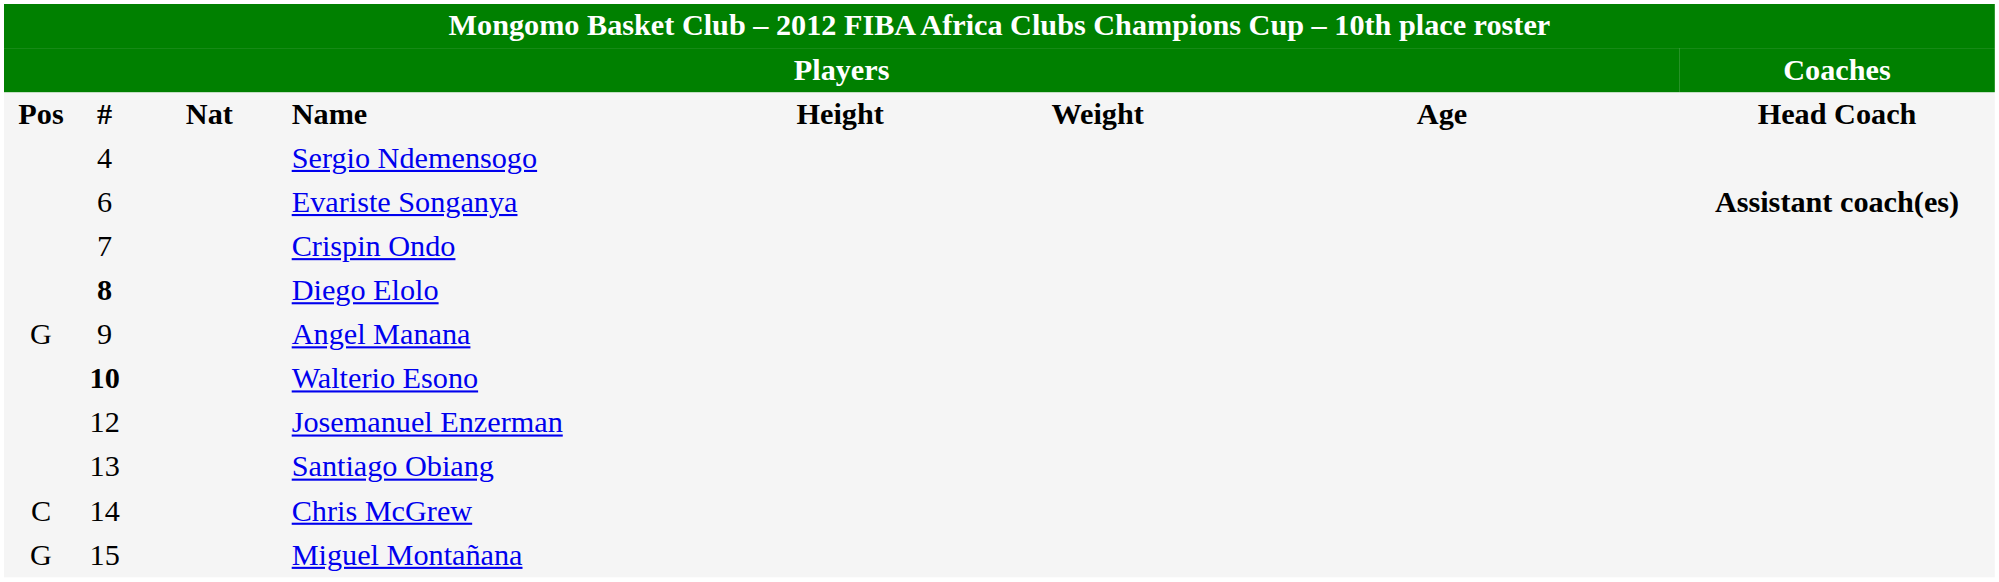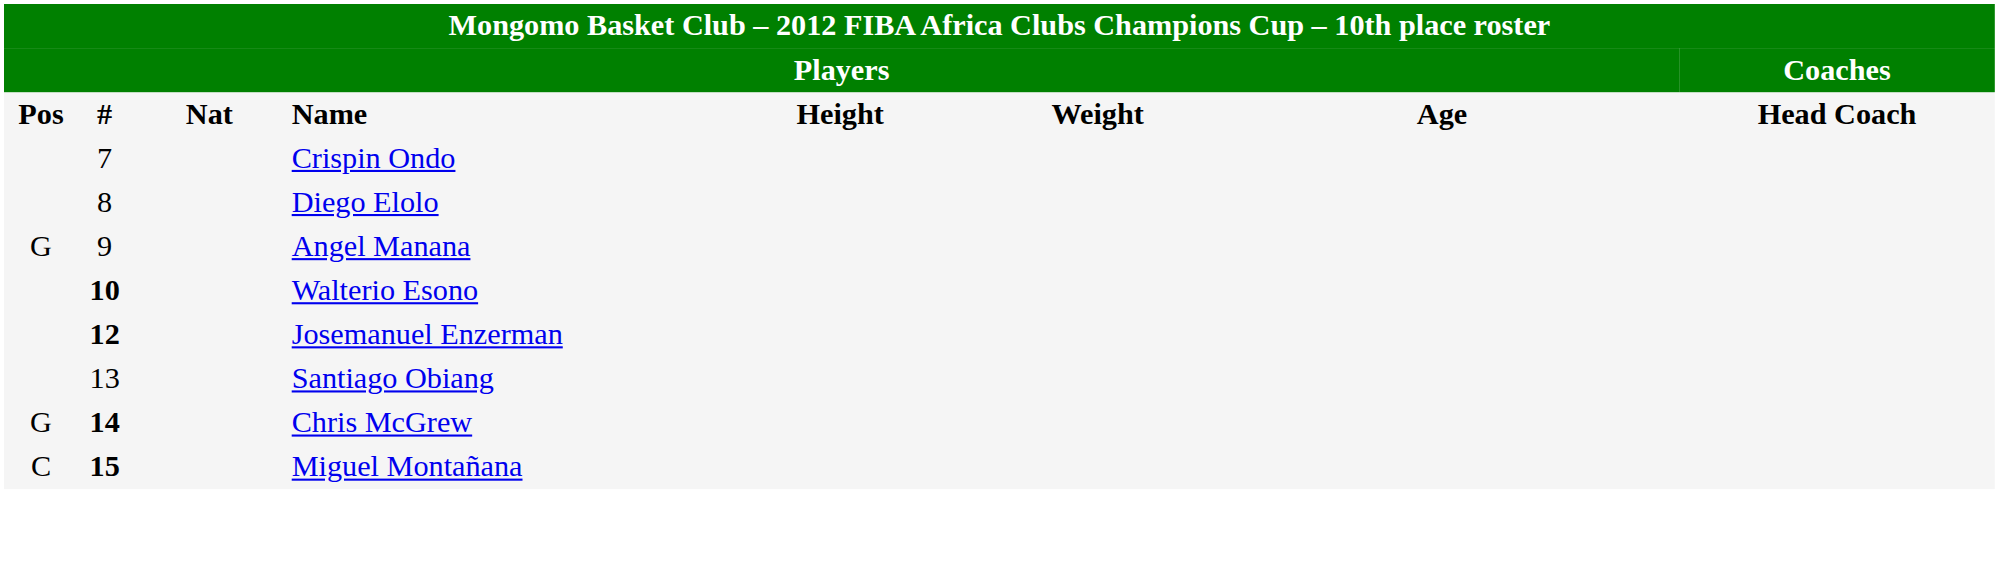- row: 4 | Sergio Ndemensogo
- row: 6 | Evariste Songanya | Assistant coach(es)
Diego Elolo | column 2: bold -> normal
Josemanuel Enzerman | column 2: normal -> bold
Chris McGrew | column 1: C -> G
Chris McGrew | column 2: normal -> bold
Miguel Montañana | column 1: G -> C
Miguel Montañana | column 2: normal -> bold
